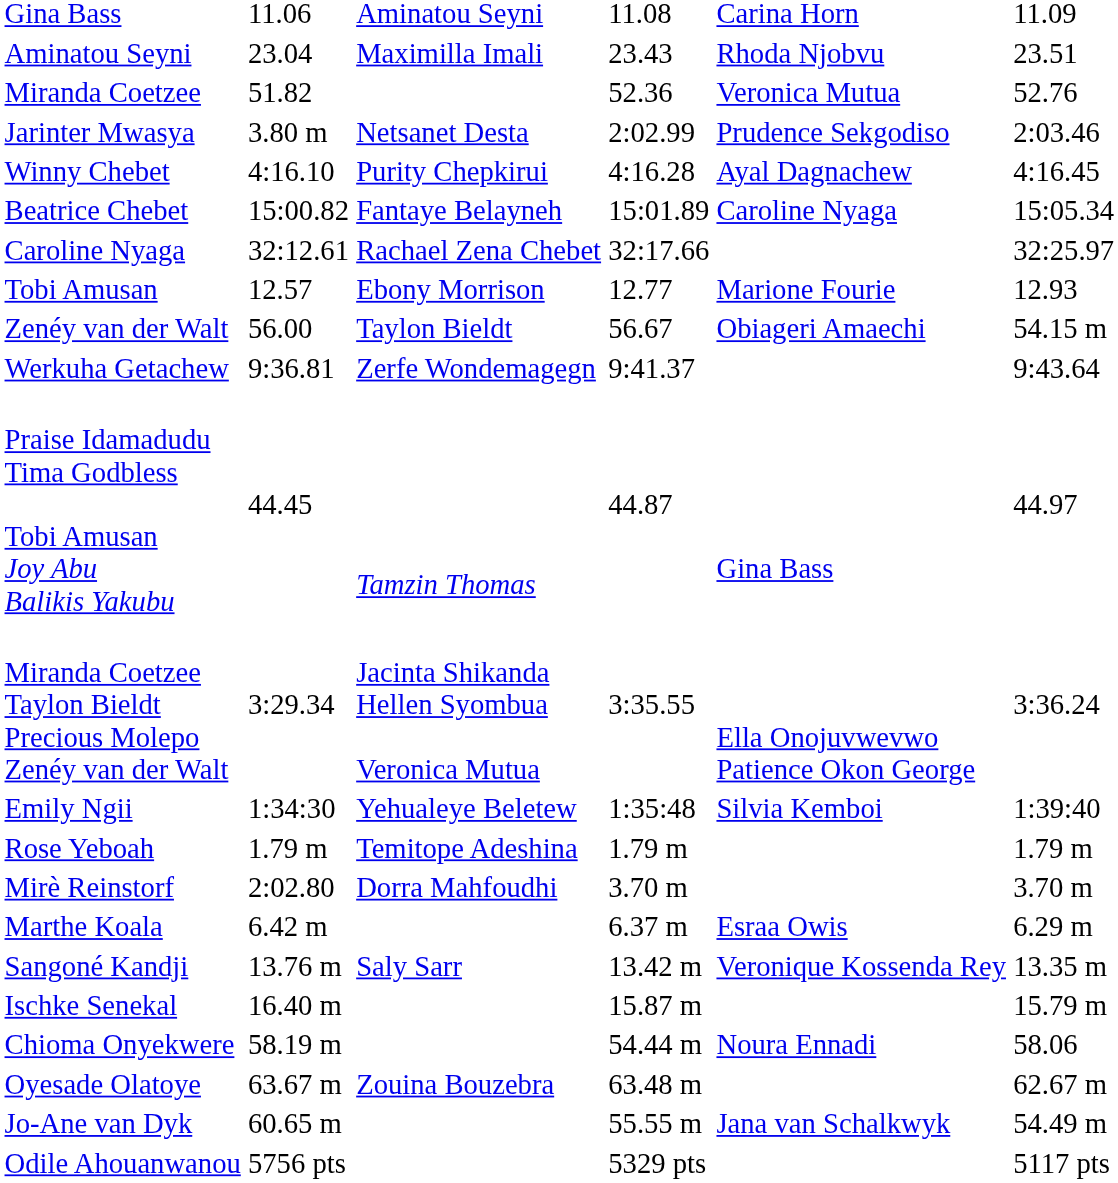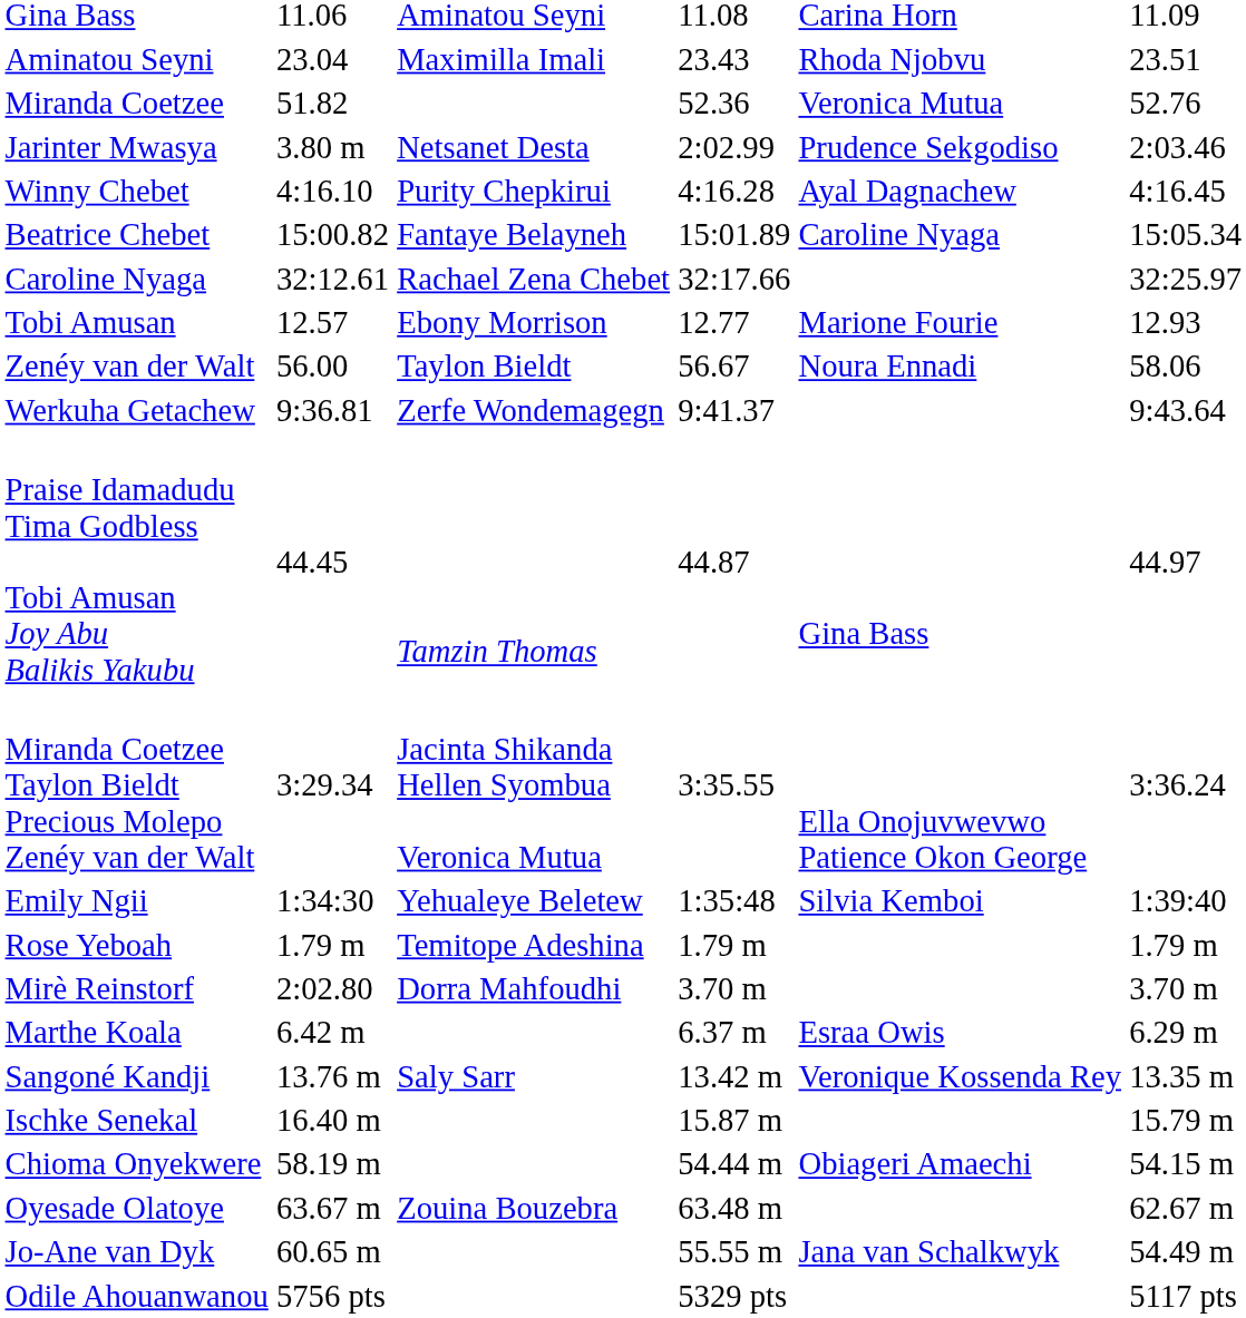Zenéy van der Walt | column 6: Obiageri Amaechi -> Noura Ennadi
Zenéy van der Walt | column 7: 54.15 m -> 58.06
Chioma Onyekwere | column 6: Noura Ennadi -> Obiageri Amaechi
Chioma Onyekwere | column 7: 58.06 -> 54.15 m
